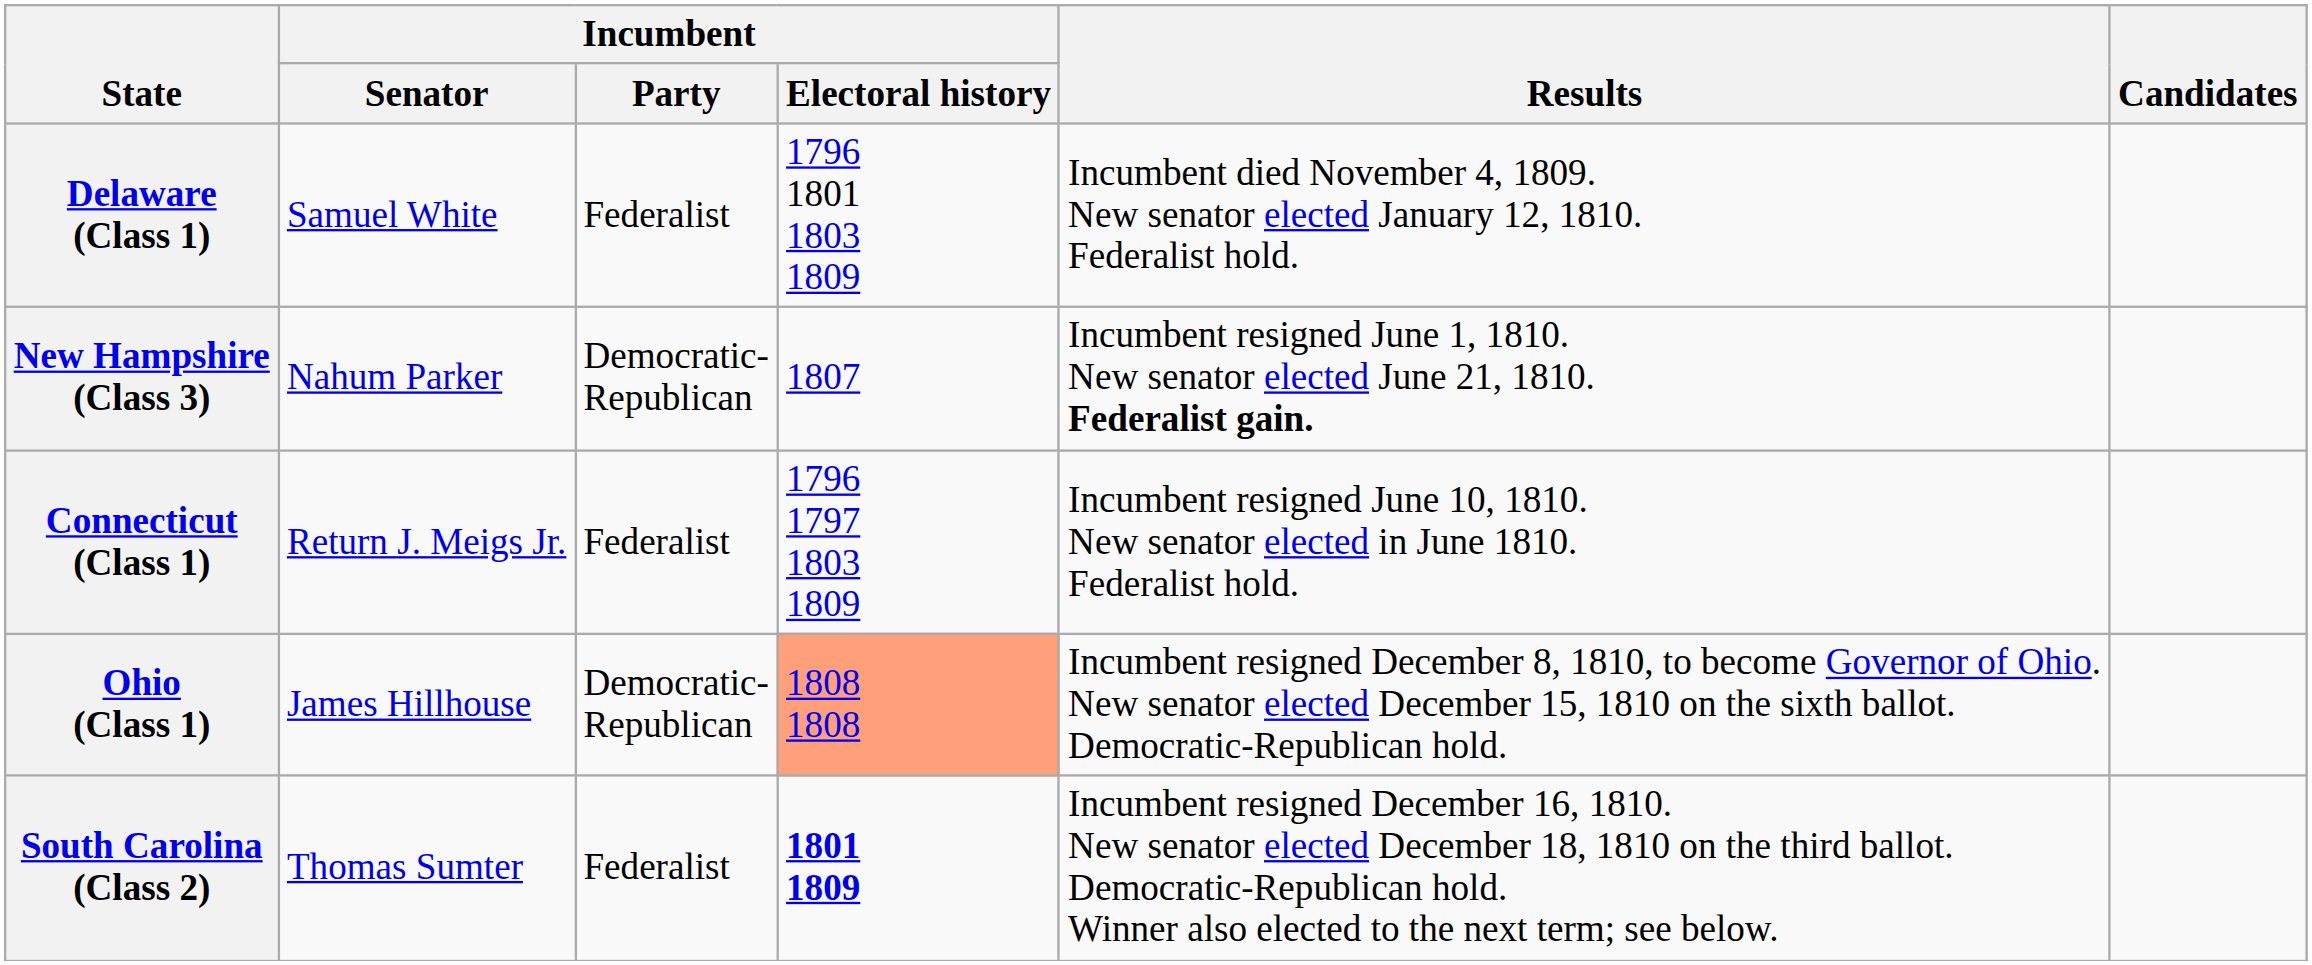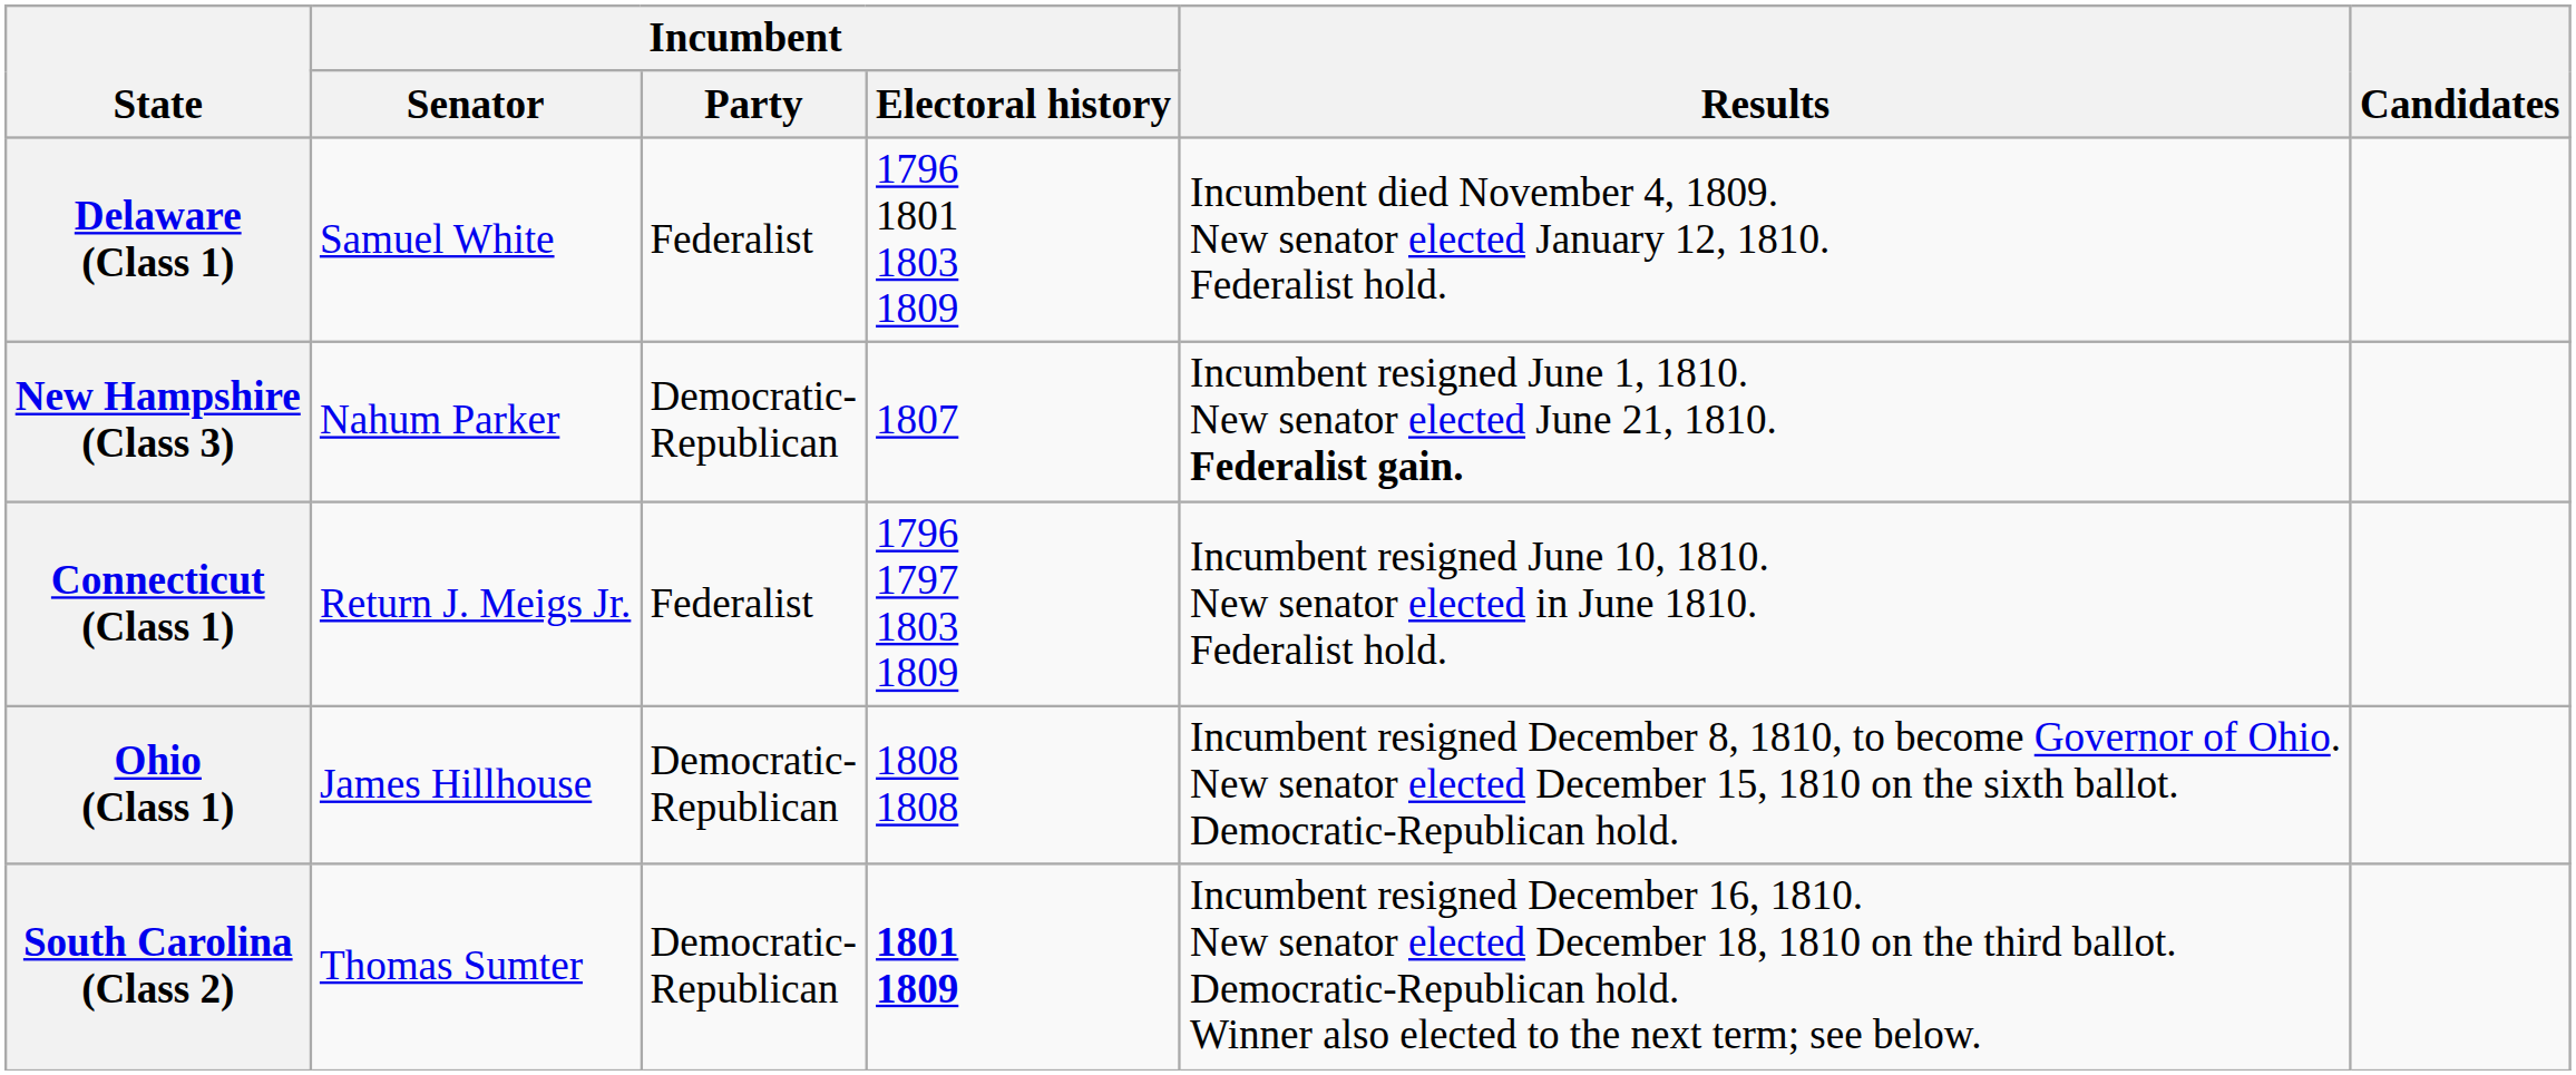Ohio (Class 1) | Incumbent / Electoral history: lightsalmon background -> no background
South Carolina (Class 2) | Incumbent / Party: Federalist -> Democratic- Republican
